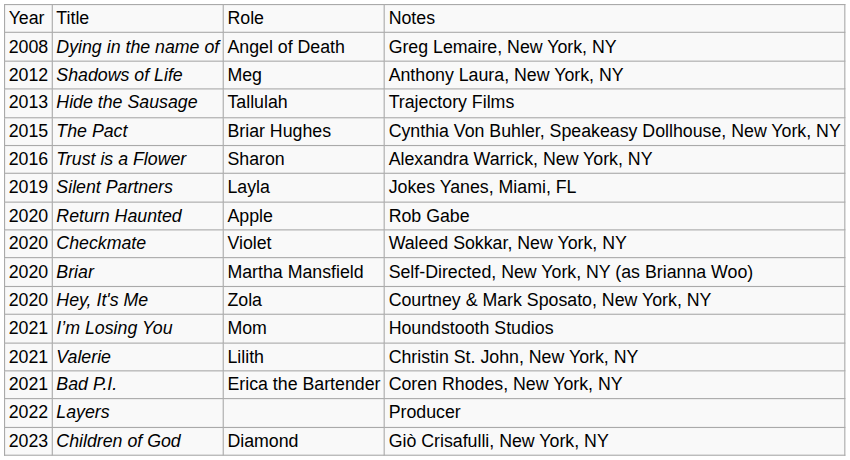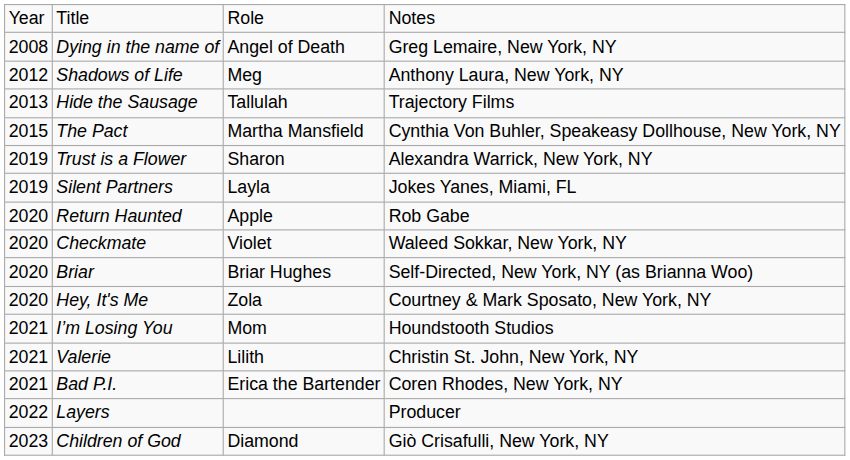The Pact | column 3: Briar Hughes -> Martha Mansfield
Trust is a Flower | column 1: 2016 -> 2019
Briar | column 3: Martha Mansfield -> Briar Hughes
